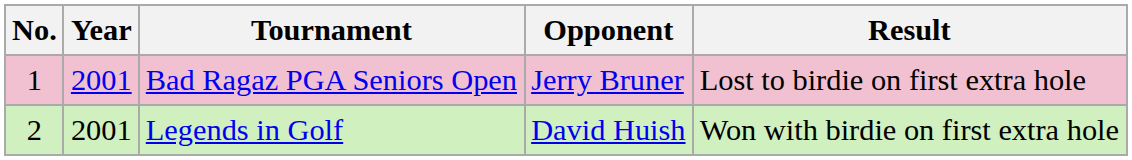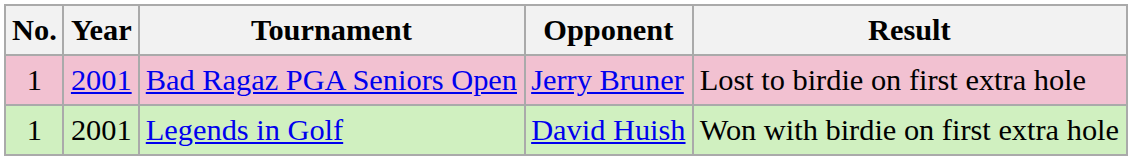Legends in Golf | No.: 2 -> 1
